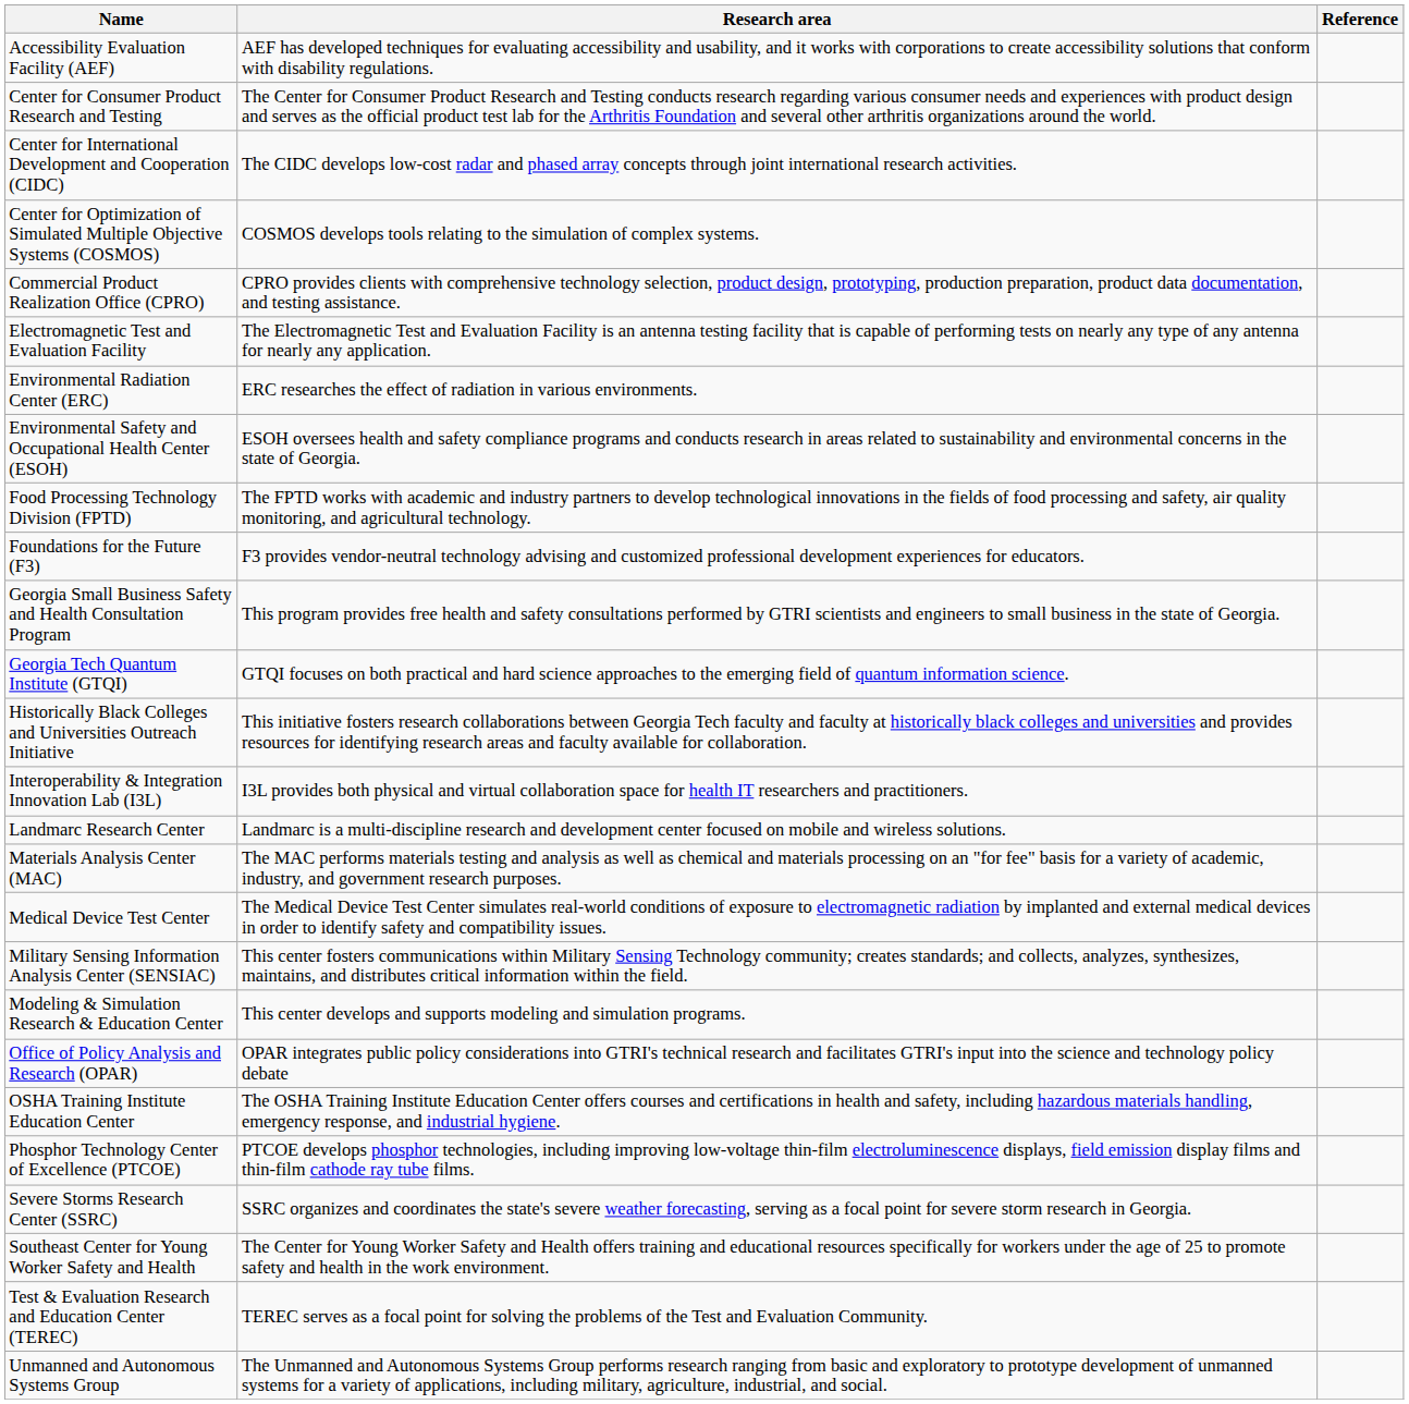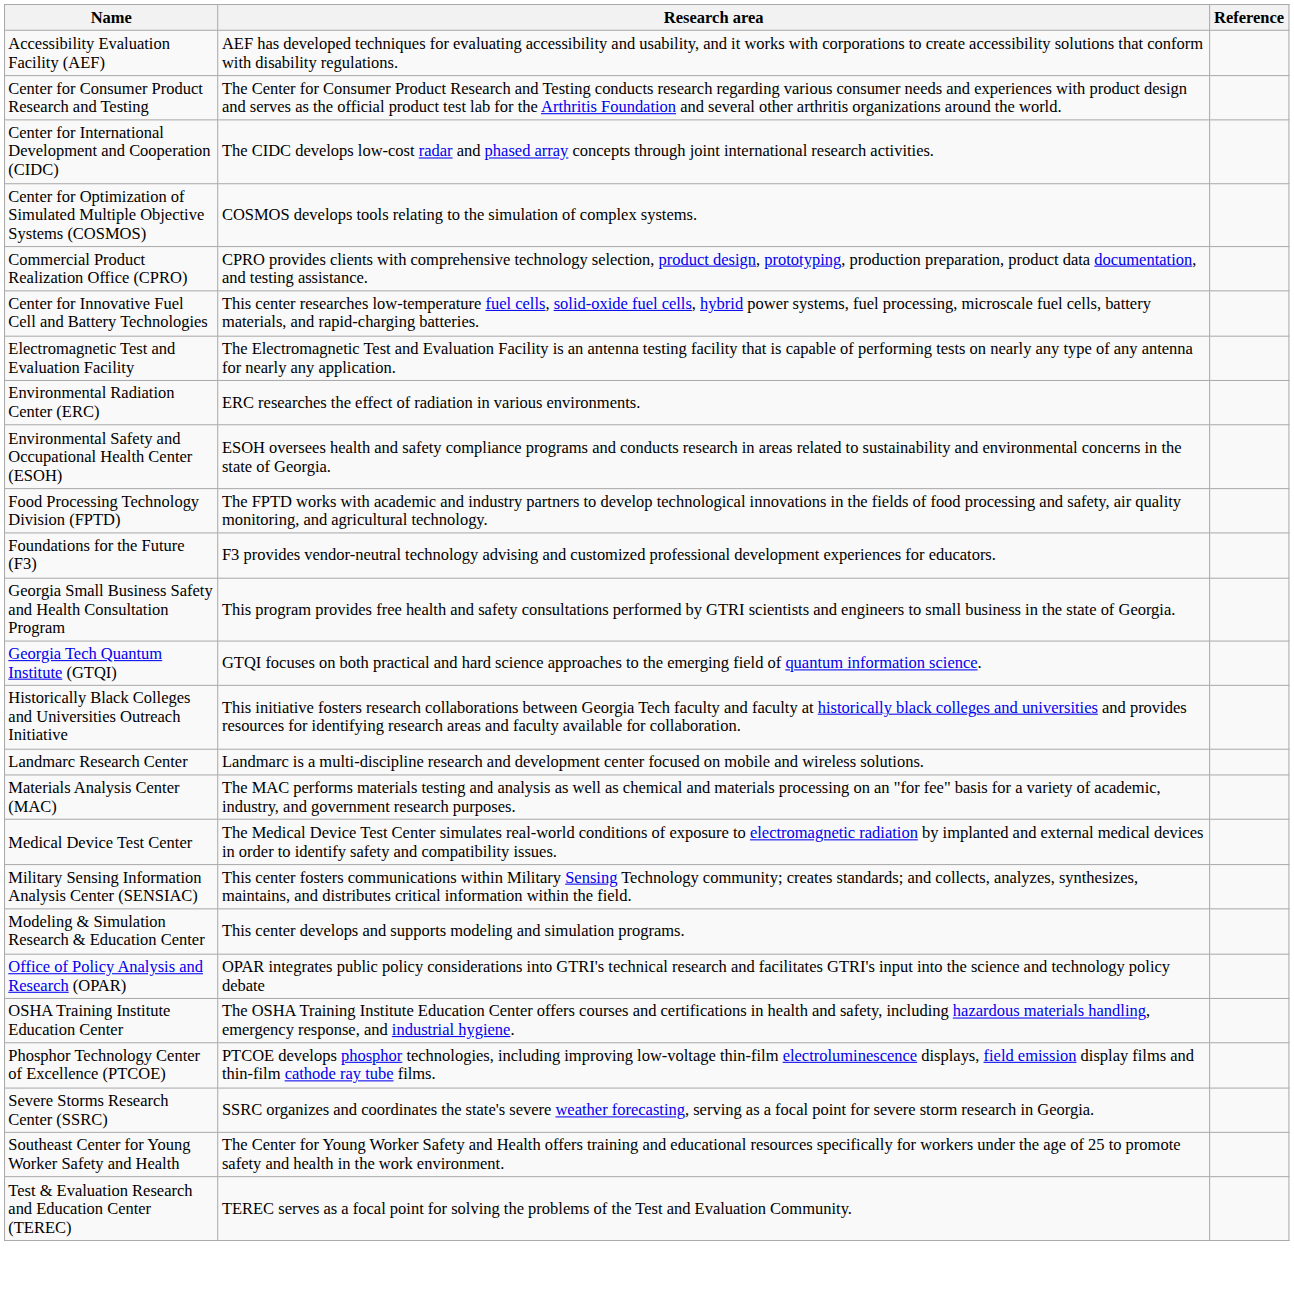+ row: Center for Innovative Fuel Cell and Battery Technologies | This center researches low-temperature fuel cells, solid-oxide fuel cells, hybrid power systems, fuel processing, microscale fuel cells, battery materials, and rapid-charging batteries.
- row: Interoperability & Integration Innovation Lab (I3L) | I3L provides both physical and virtual collaboration space for health IT researchers and practitioners.
- row: Unmanned and Autonomous Systems Group | The Unmanned and Autonomous Systems Group performs research ranging from basic and exploratory to prototype development of unmanned systems for a variety of applications, including military, agriculture, industrial, and social.
